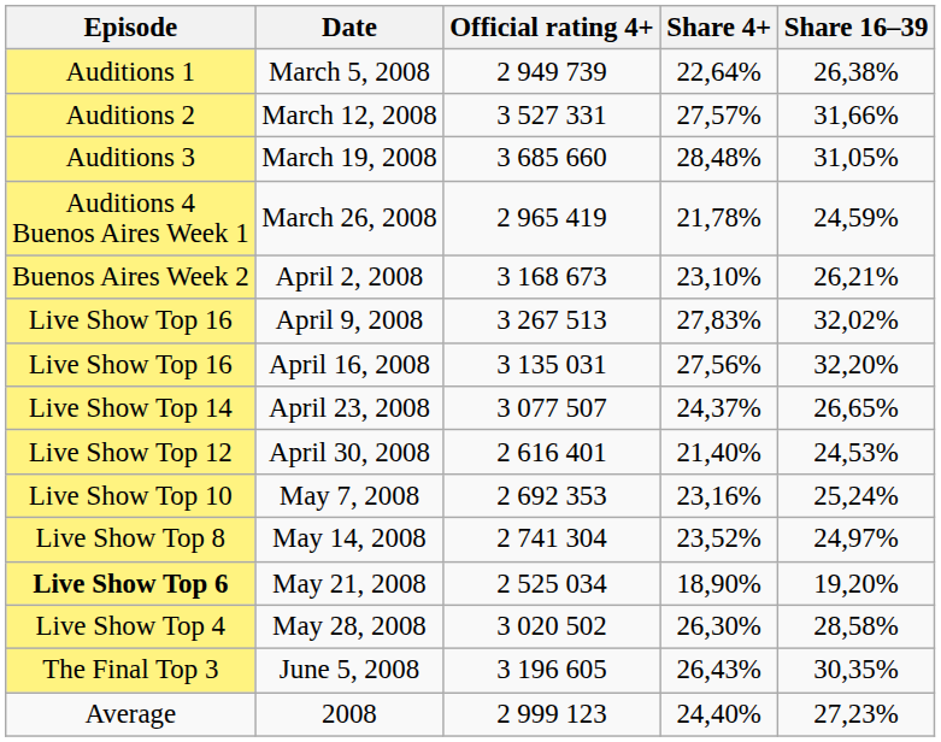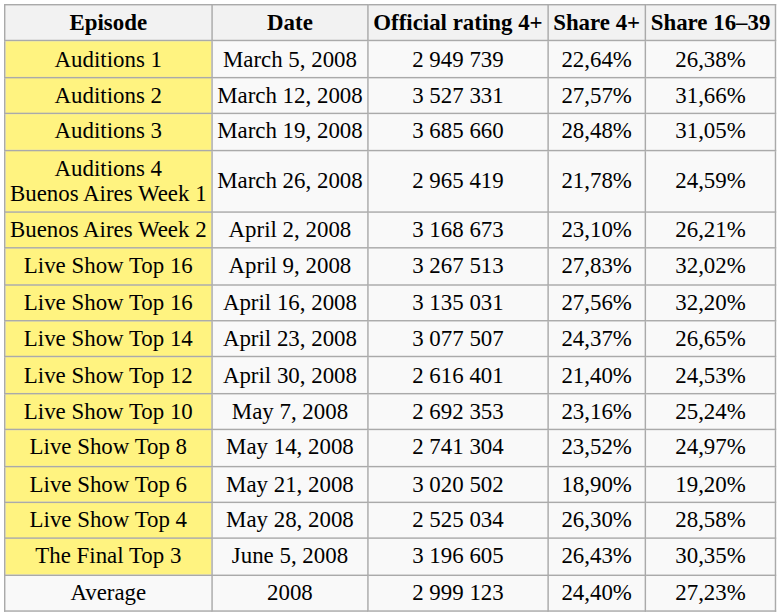May 21, 2008 | Episode: bold -> normal
May 21, 2008 | Official rating 4+: 2 525 034 -> 3 020 502
May 28, 2008 | Official rating 4+: 3 020 502 -> 2 525 034
